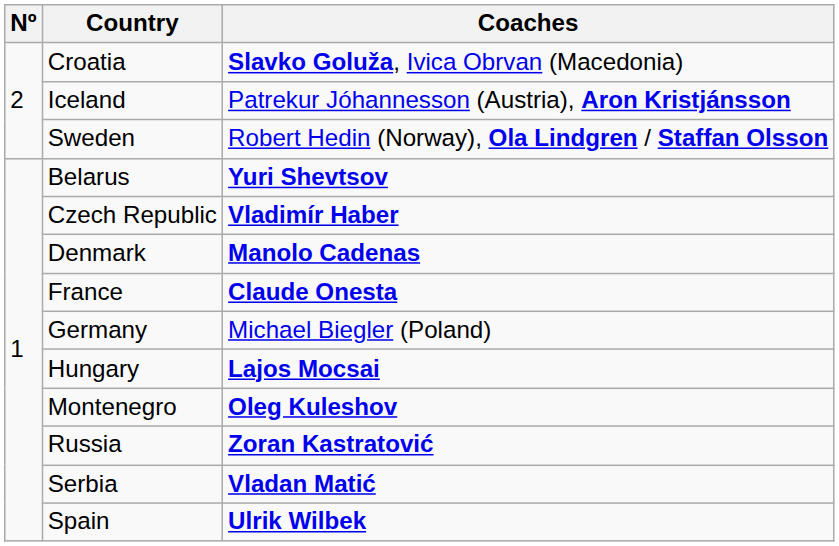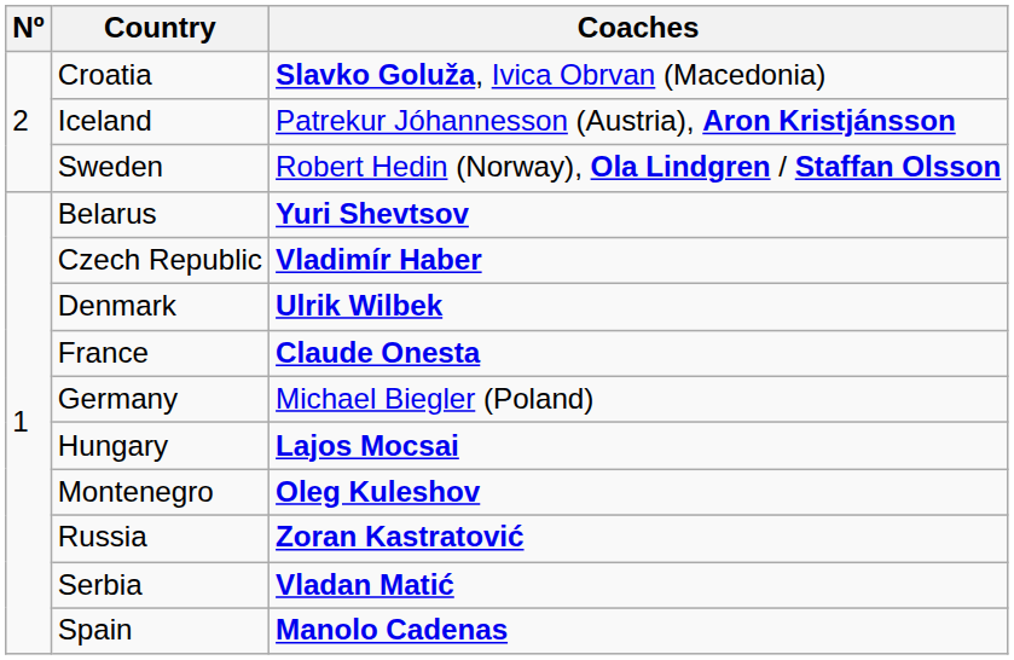Denmark | Coaches: Manolo Cadenas -> Ulrik Wilbek
Spain | Coaches: Ulrik Wilbek -> Manolo Cadenas
